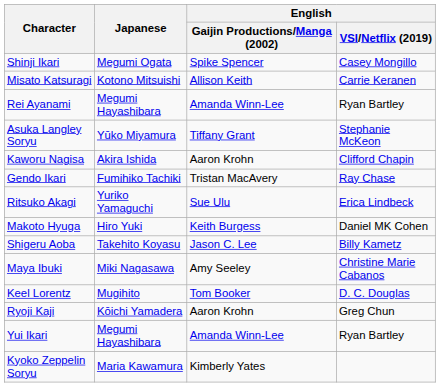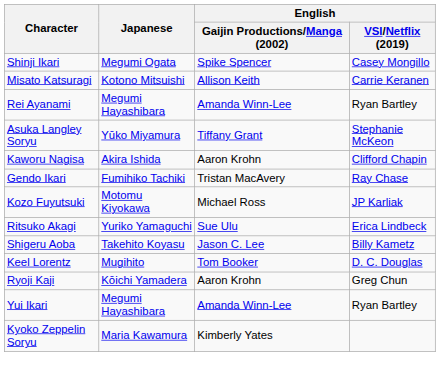+ row: Kozo Fuyutsuki | Motomu Kiyokawa | Michael Ross | JP Karliak
- row: Makoto Hyuga | Hiro Yuki | Keith Burgess | Daniel MK Cohen
- row: Maya Ibuki | Miki Nagasawa | Amy Seeley | Christine Marie Cabanos
